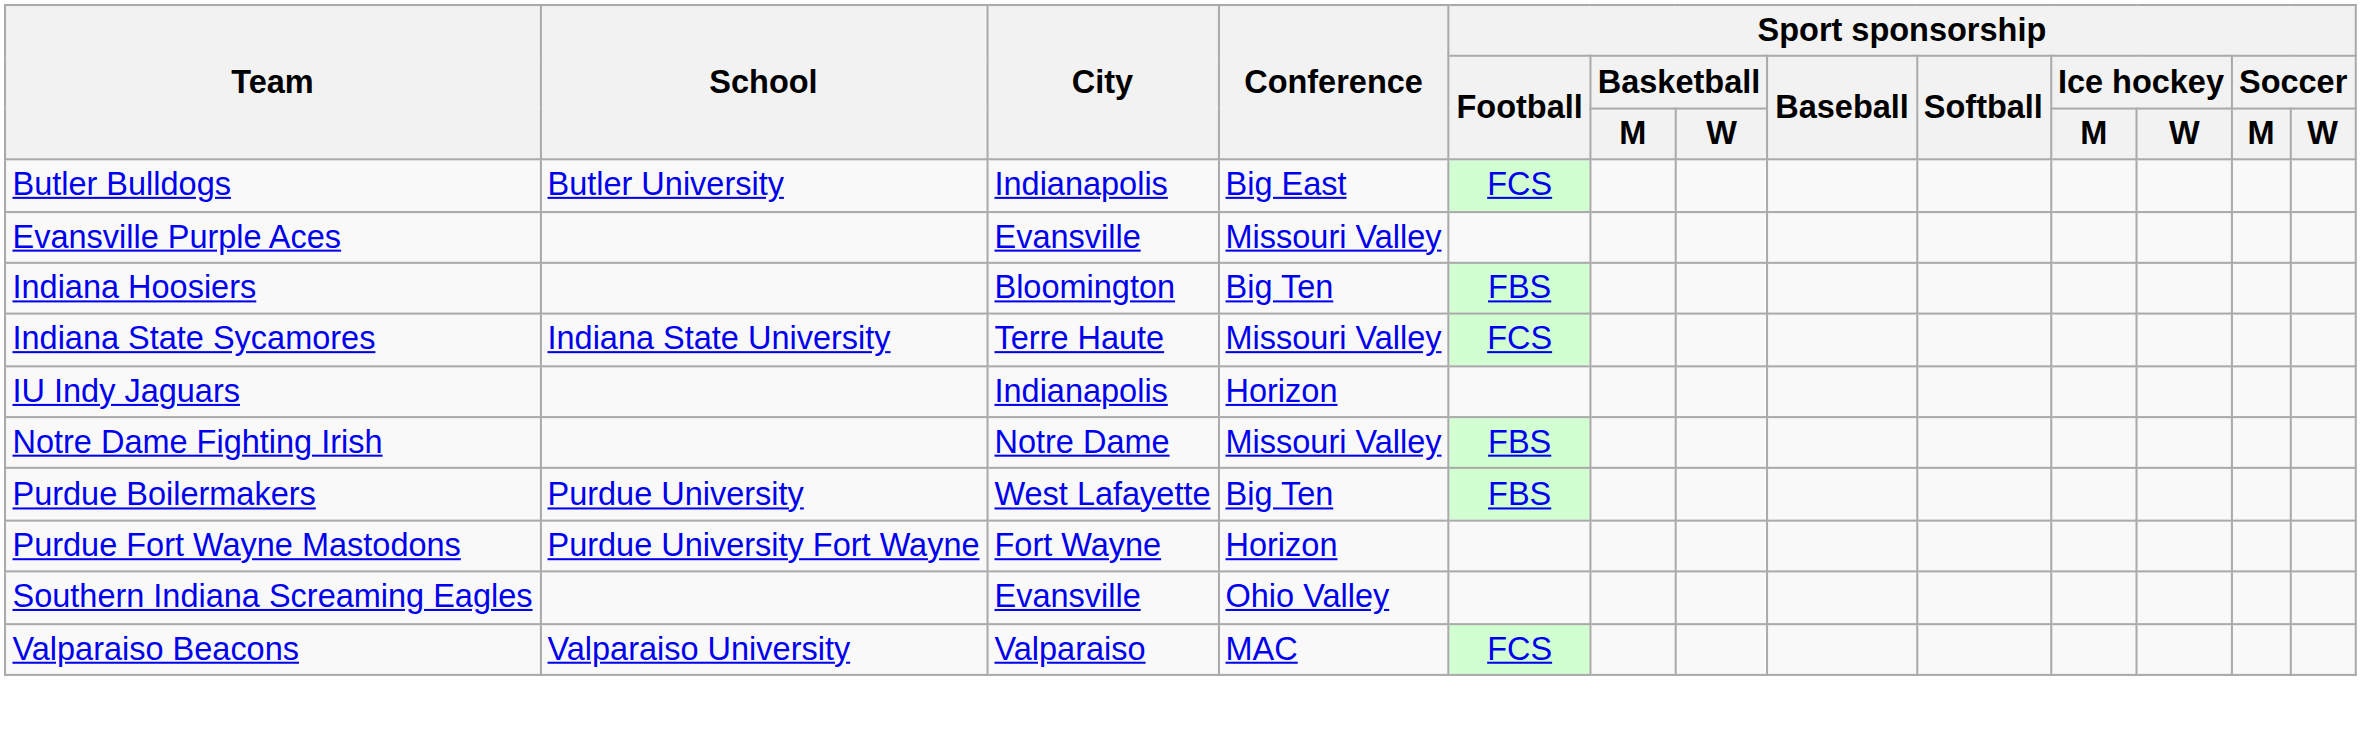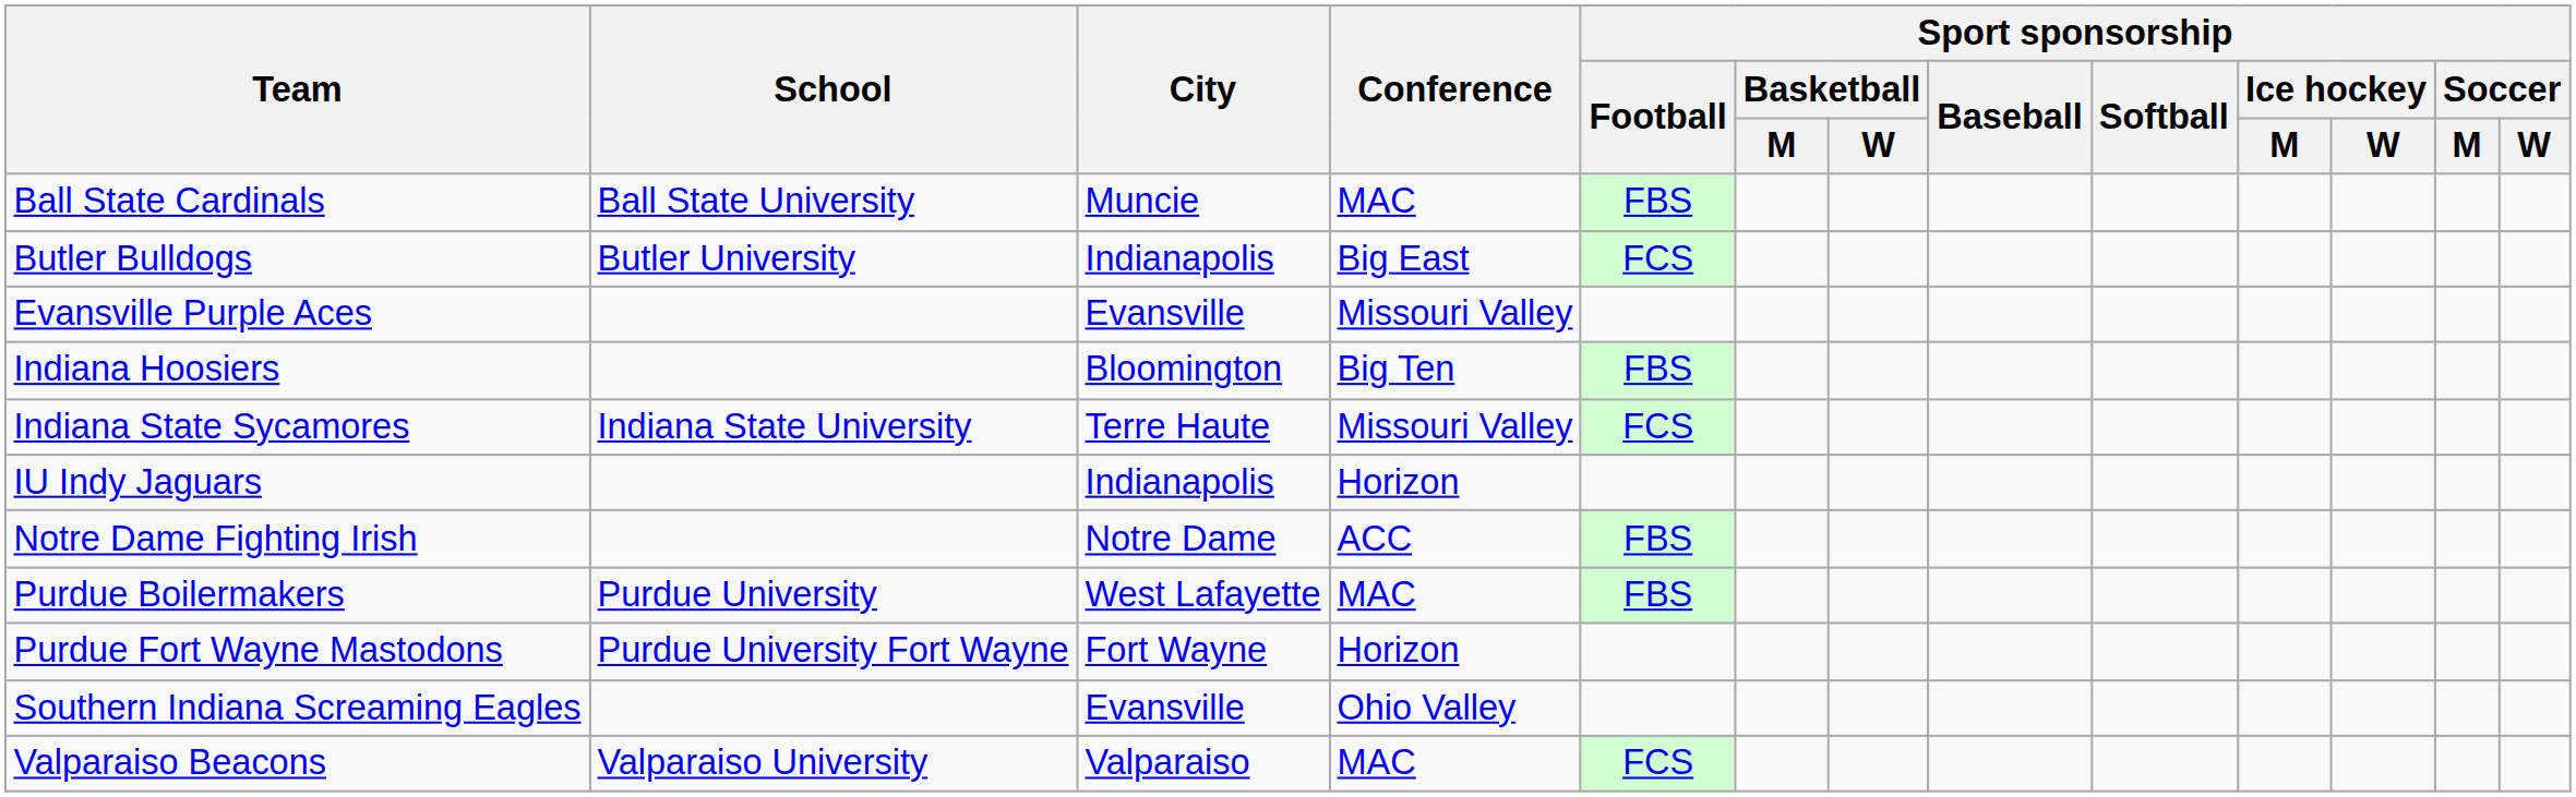+ row: Ball State Cardinals | Ball State University | Muncie | MAC | FBS
Notre Dame Fighting Irish | Conference: Missouri Valley -> ACC
Purdue Boilermakers | Conference: Big Ten -> MAC
